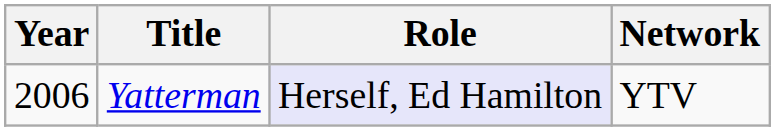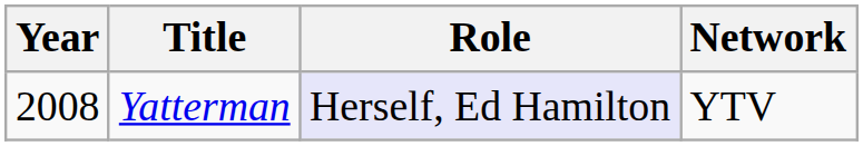Yatterman | Year: 2006 -> 2008
